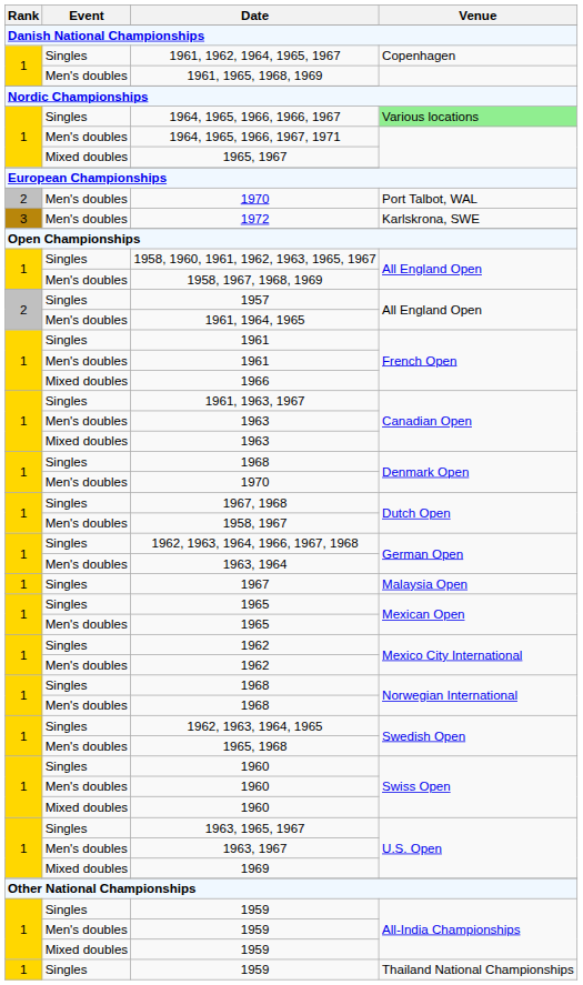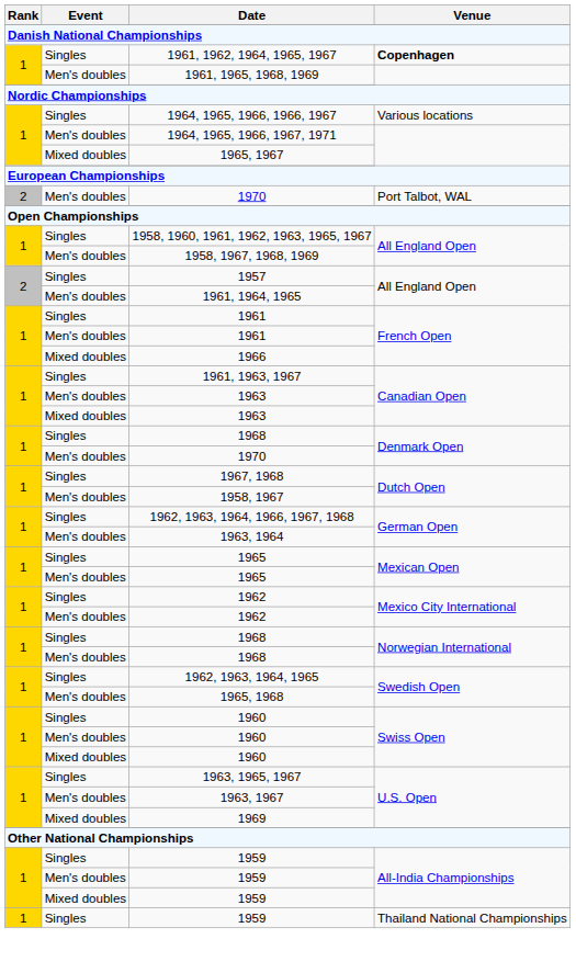1961, 1962, 1964, 1965, 1967 | Venue: normal -> bold
1964, 1965, 1966, 1966, 1967 | Venue: lightgreen background -> no background
- row: 3 | Men's doubles | 1972 | Karlskrona, SWE
- row: 1 | Singles | 1967 | Malaysia Open
